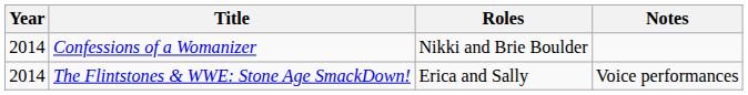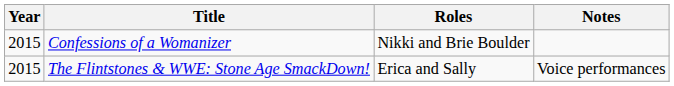Confessions of a Womanizer | Year: 2014 -> 2015
The Flintstones & WWE: Stone Age SmackDown! | Year: 2014 -> 2015
